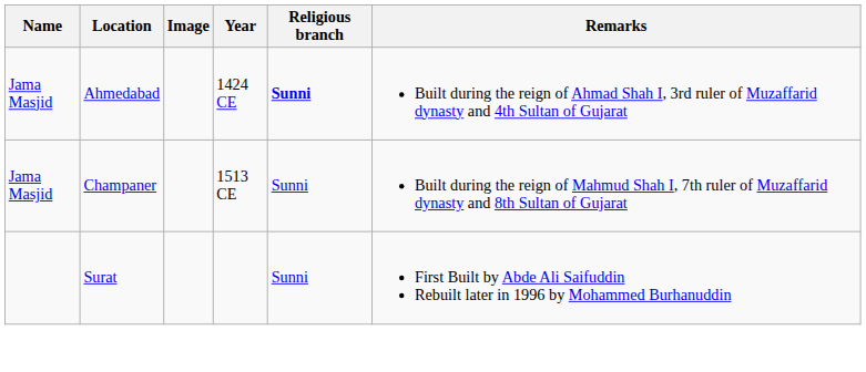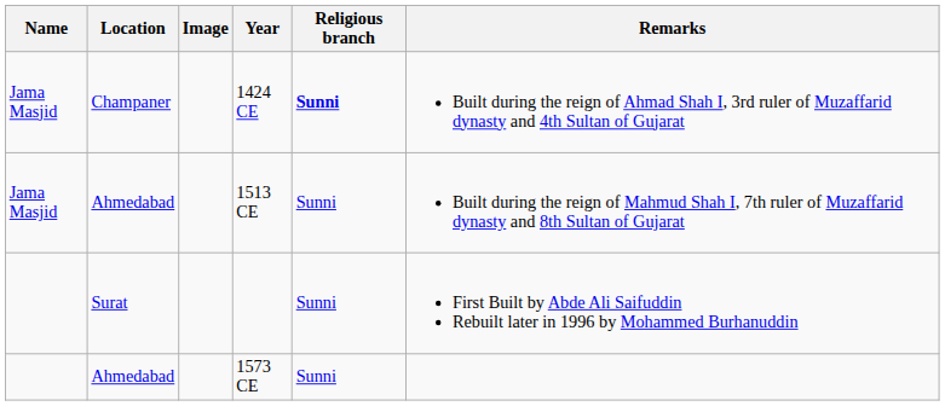1424 CE | Location: Ahmedabad -> Champaner
1513 CE | Location: Champaner -> Ahmedabad
+ row: Ahmedabad | 1573 CE | Sunni
